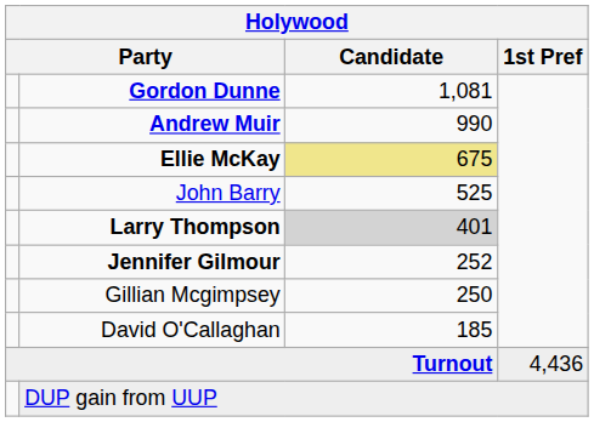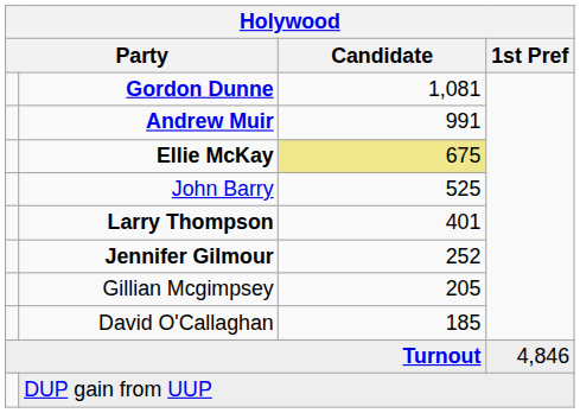Andrew Muir | Candidate: 990 -> 991
Larry Thompson | Candidate: lightgrey background -> no background
Gillian Mcgimpsey | Candidate: 250 -> 205
Turnout | 1st Pref: 4,436 -> 4,846
